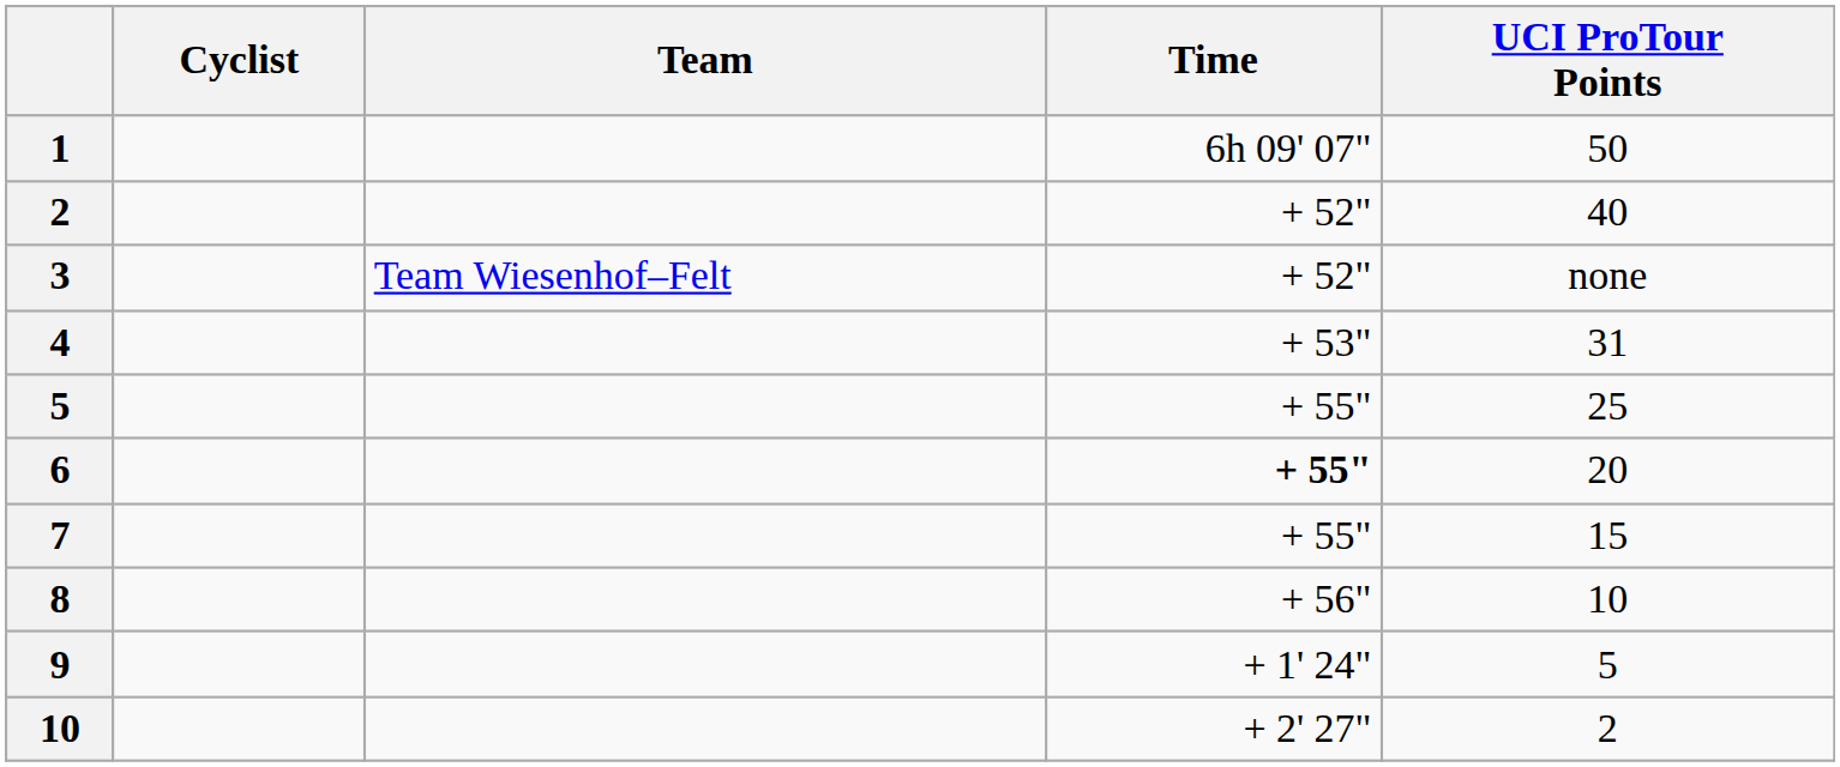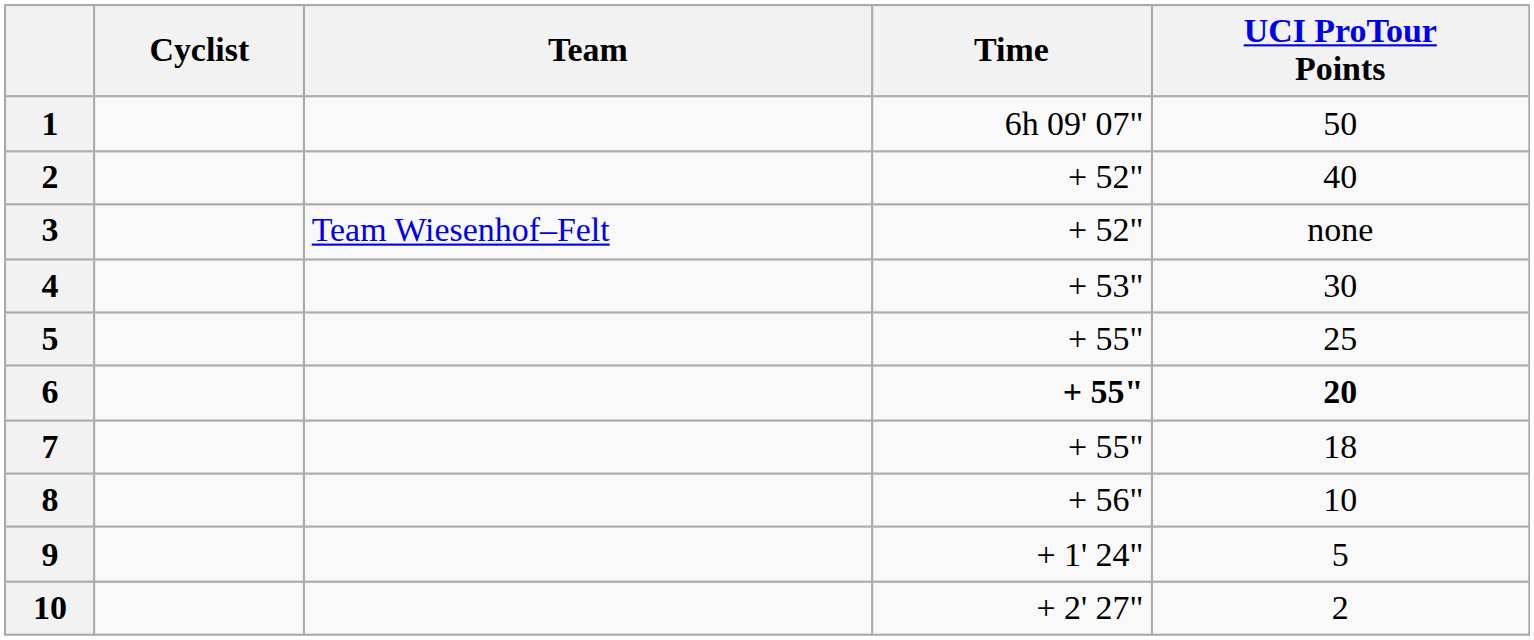4 | UCI ProTour Points: 31 -> 30
6 | UCI ProTour Points: normal -> bold
7 | UCI ProTour Points: 15 -> 18
